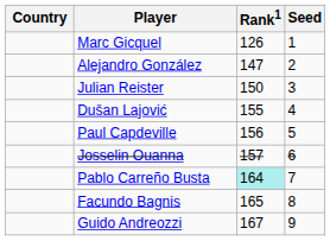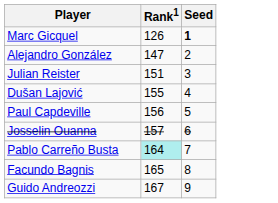- column: Country
Marc Gicquel | Seed: normal -> bold
Julian Reister | Rank1: 150 -> 151
